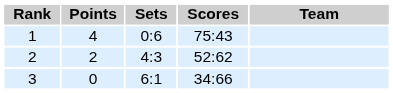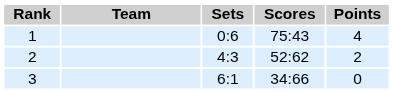columns swapped: Team <-> Points
